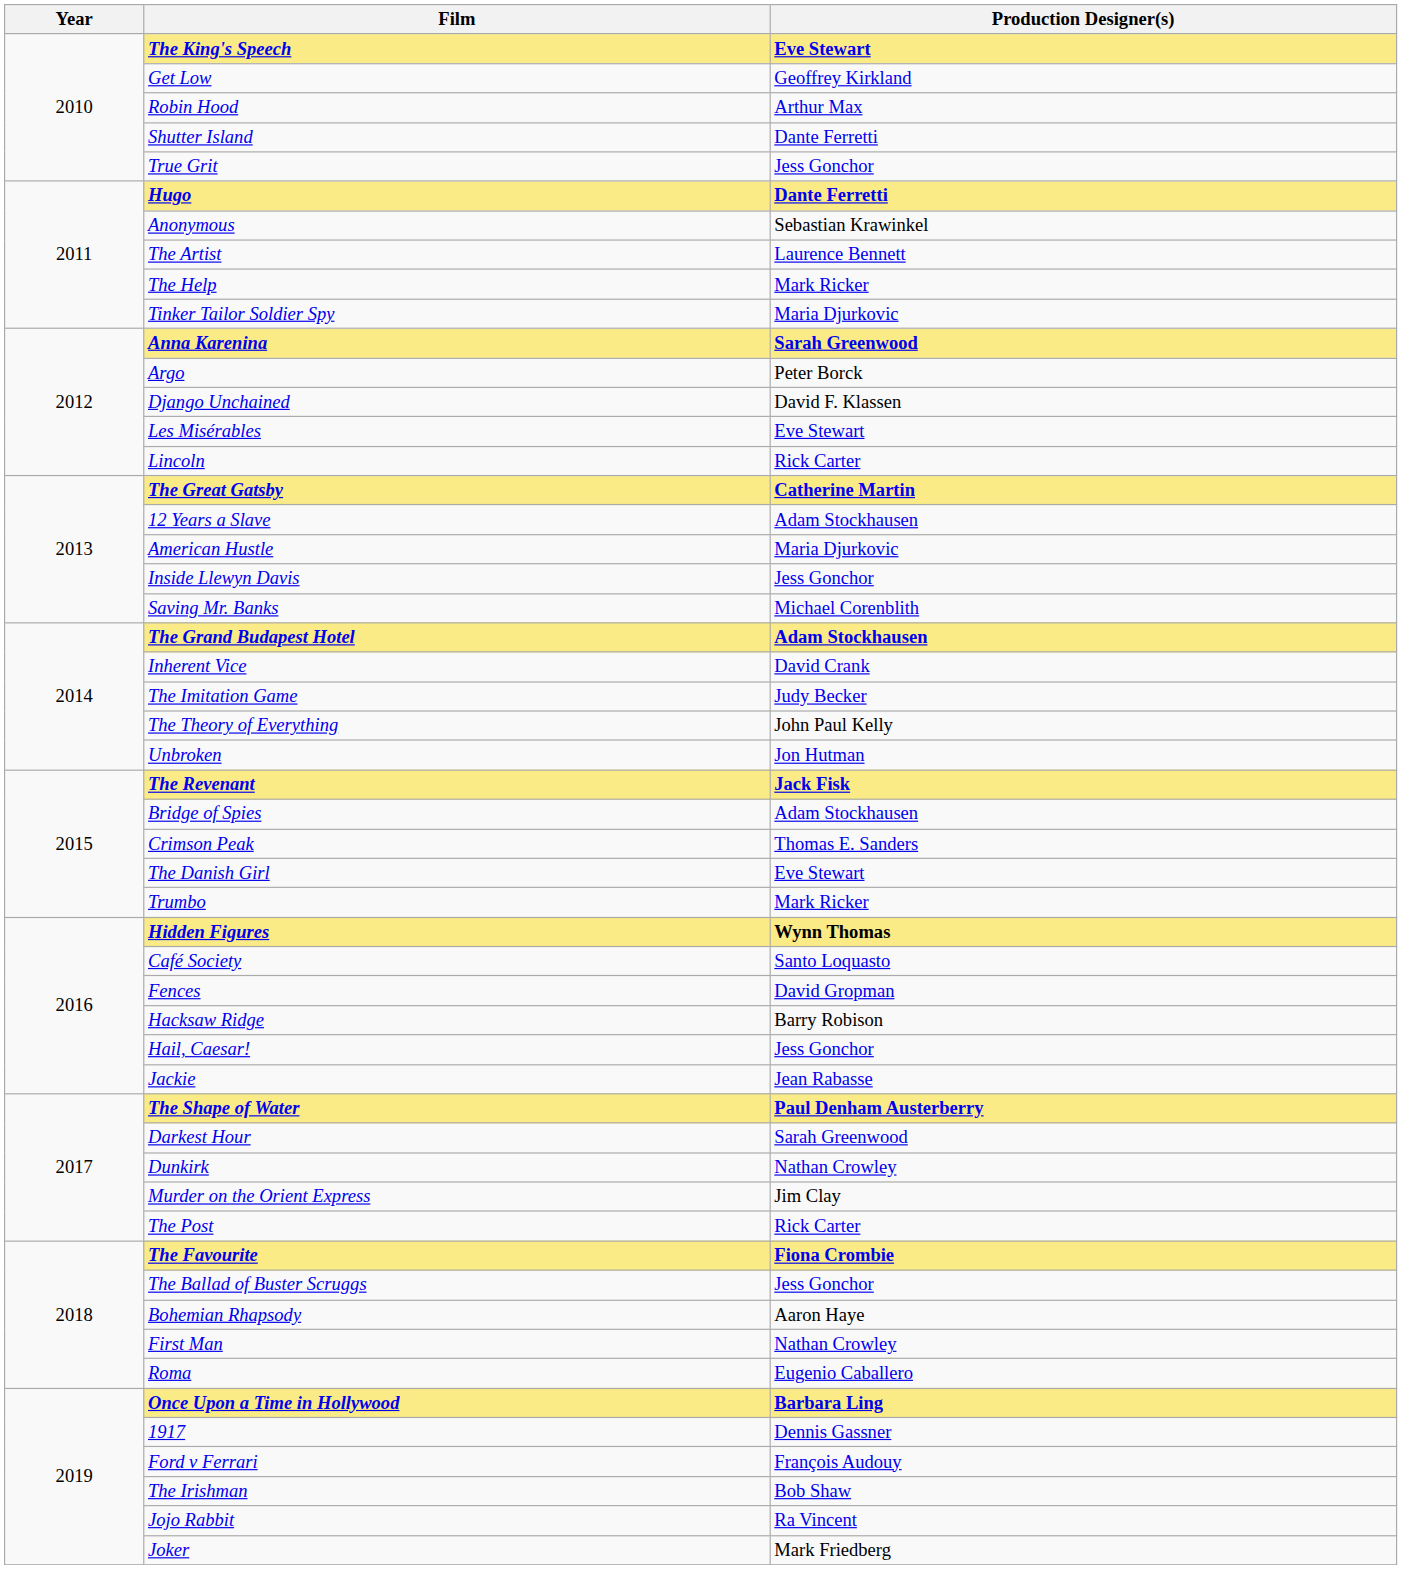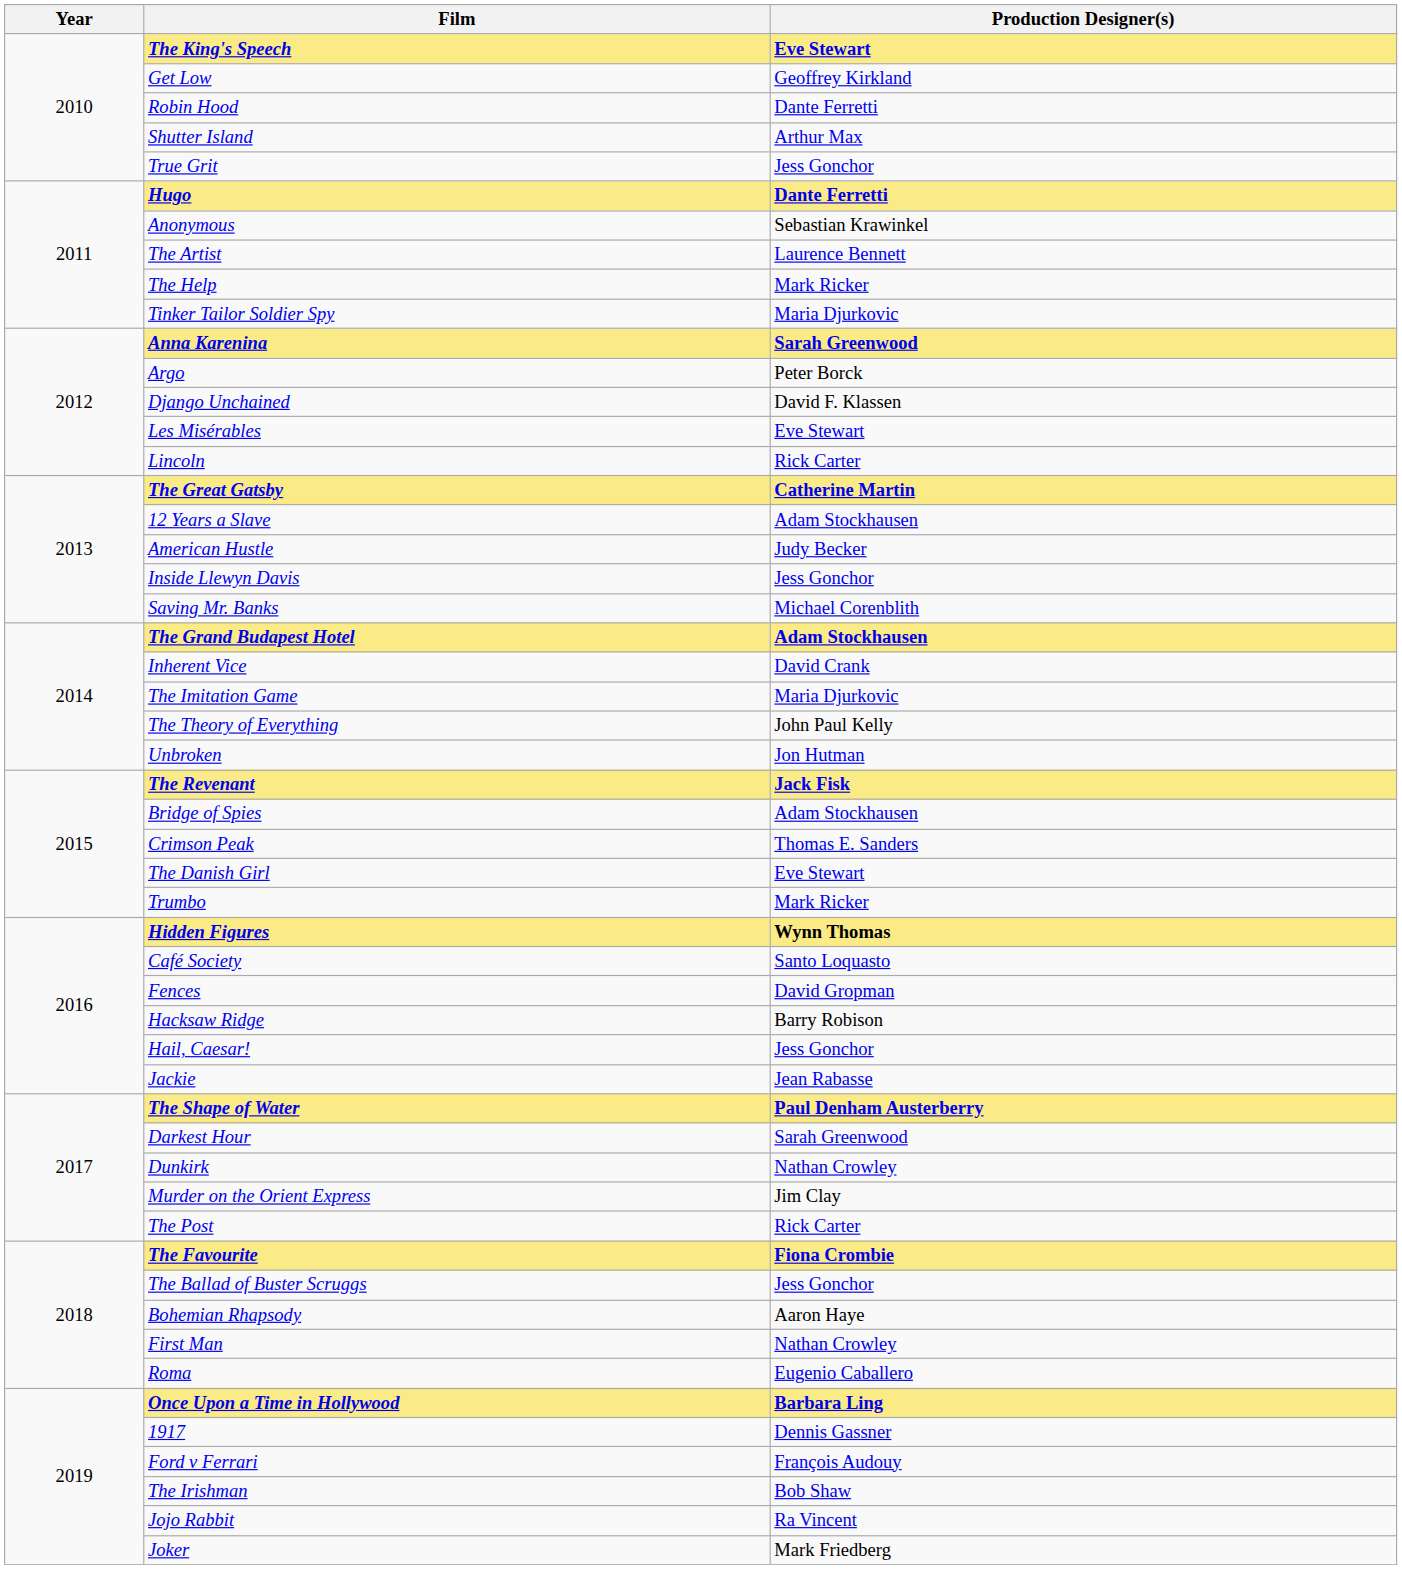Robin Hood | Production Designer(s): Arthur Max -> Dante Ferretti
Shutter Island | Production Designer(s): Dante Ferretti -> Arthur Max
American Hustle | Production Designer(s): Maria Djurkovic -> Judy Becker
The Imitation Game | Production Designer(s): Judy Becker -> Maria Djurkovic
